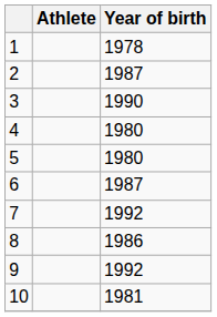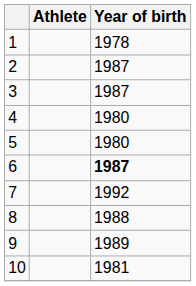3 | Year of birth: 1990 -> 1987
6 | Year of birth: normal -> bold
8 | Year of birth: 1986 -> 1988
9 | Year of birth: 1992 -> 1989
